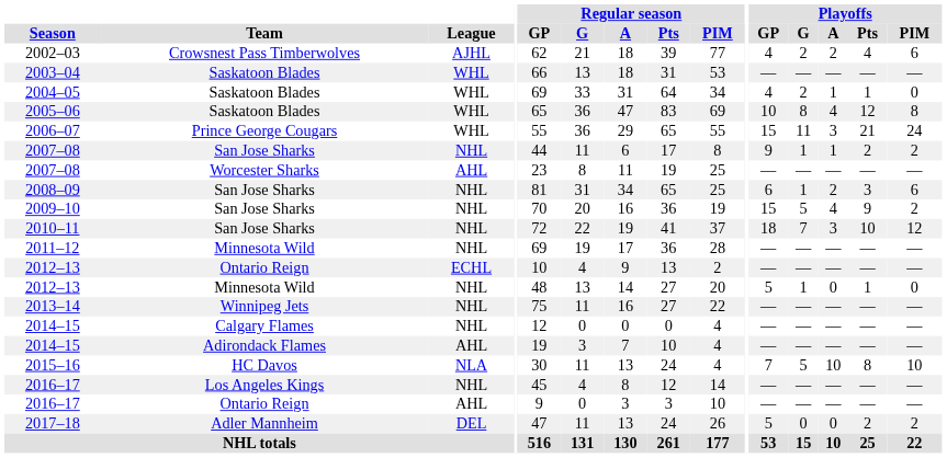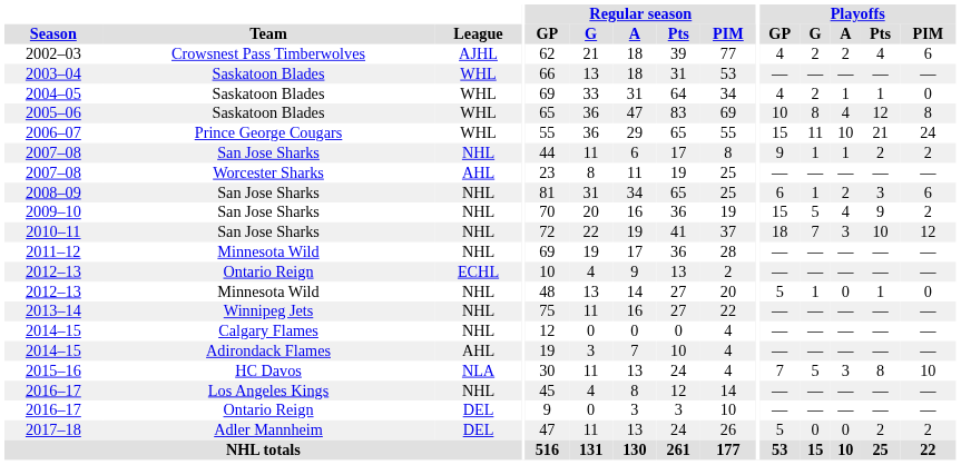2006–07 | Playoffs / A: 3 -> 10
2015–16 | Playoffs / A: 10 -> 3
2016–17 / Ontario Reign | League: AHL -> DEL
